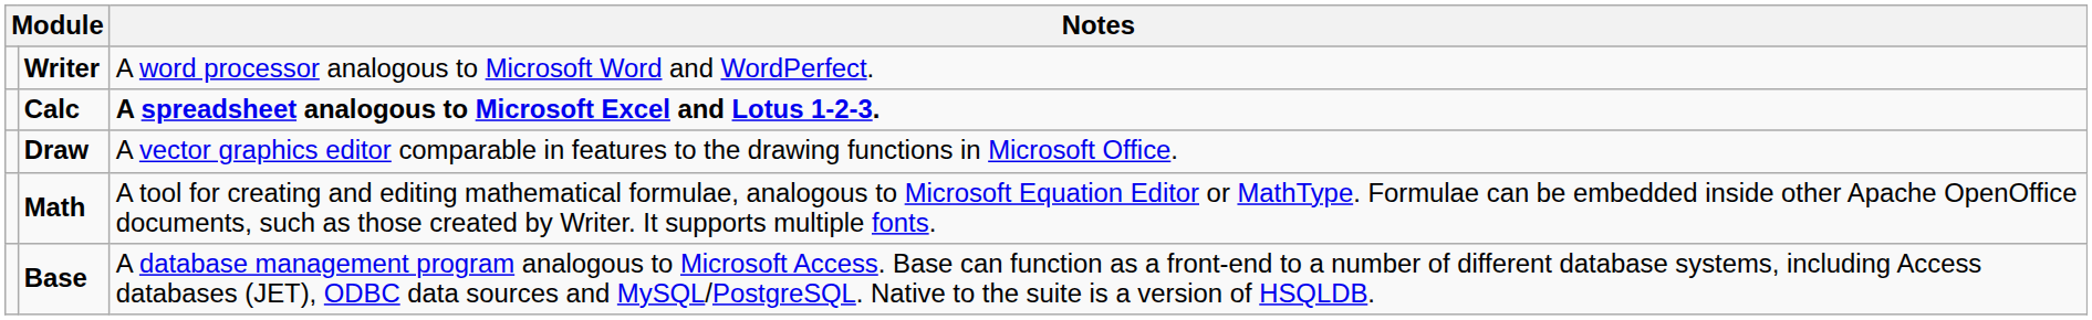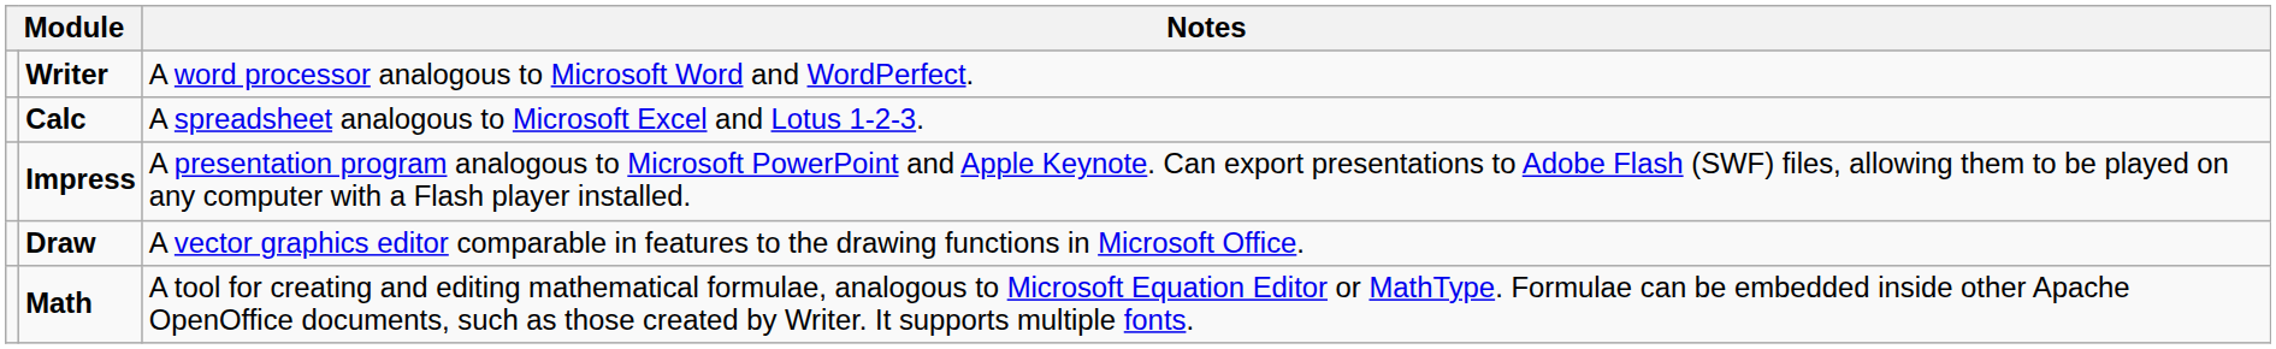Calc | Notes: bold -> normal
+ row: Impress | A presentation program analogous to Microsoft PowerPoint and Apple Keynote. Can export presentations to Adobe Flash (SWF) files, allowing them to be played on any computer with a Flash player installed.
- row: Base | A database management program analogous to Microsoft Access. Base can function as a front-end to a number of different database systems, including Access databases (JET), ODBC data sources and MySQL/PostgreSQL. Native to the suite is a version of HSQLDB.
